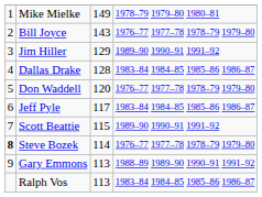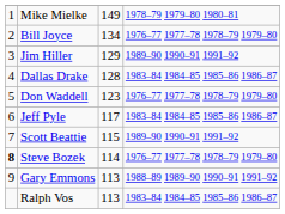Bill Joyce | column 3: 143 -> 134
Don Waddell | column 3: 120 -> 123
